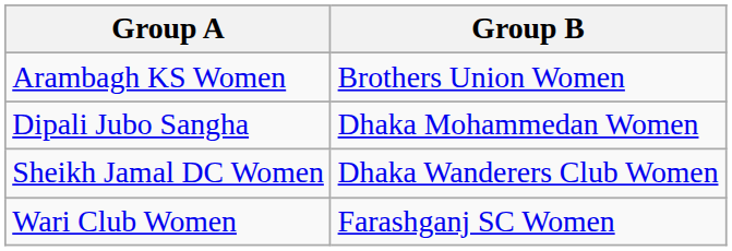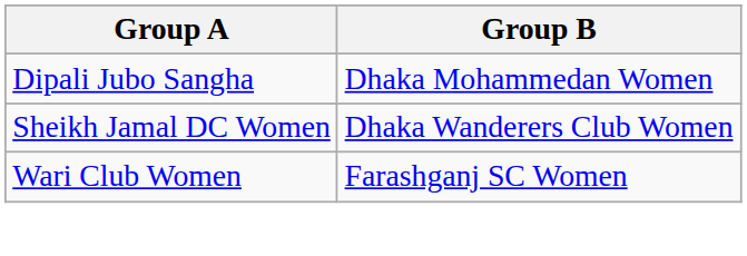- row: Arambagh KS Women | Brothers Union Women
